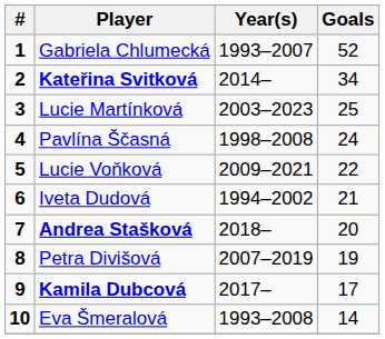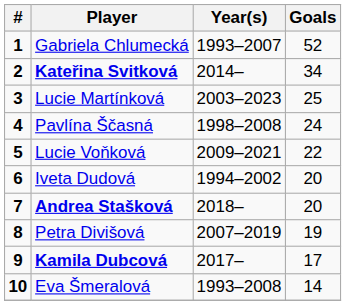Iveta Dudová | Goals: 21 -> 20
